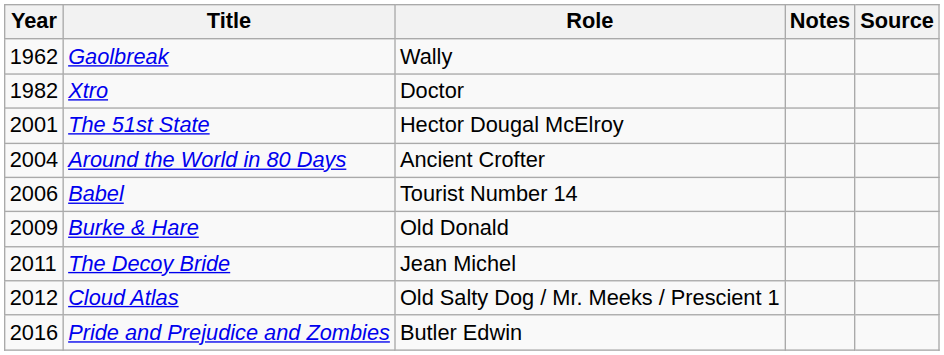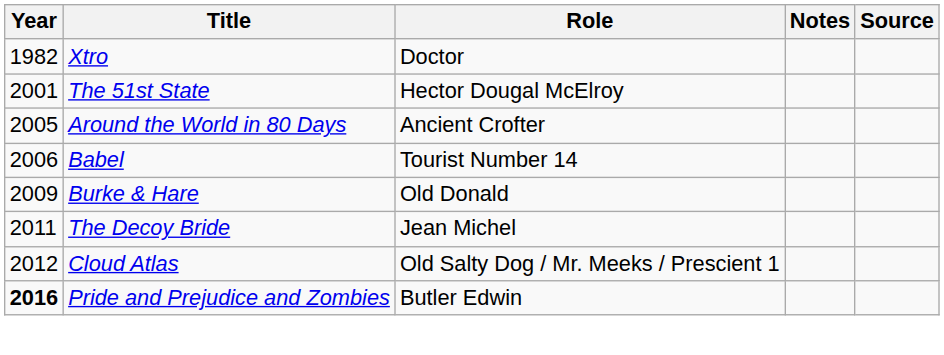- row: 1962 | Gaolbreak | Wally
Around the World in 80 Days | Year: 2004 -> 2005
Pride and Prejudice and Zombies | Year: normal -> bold
